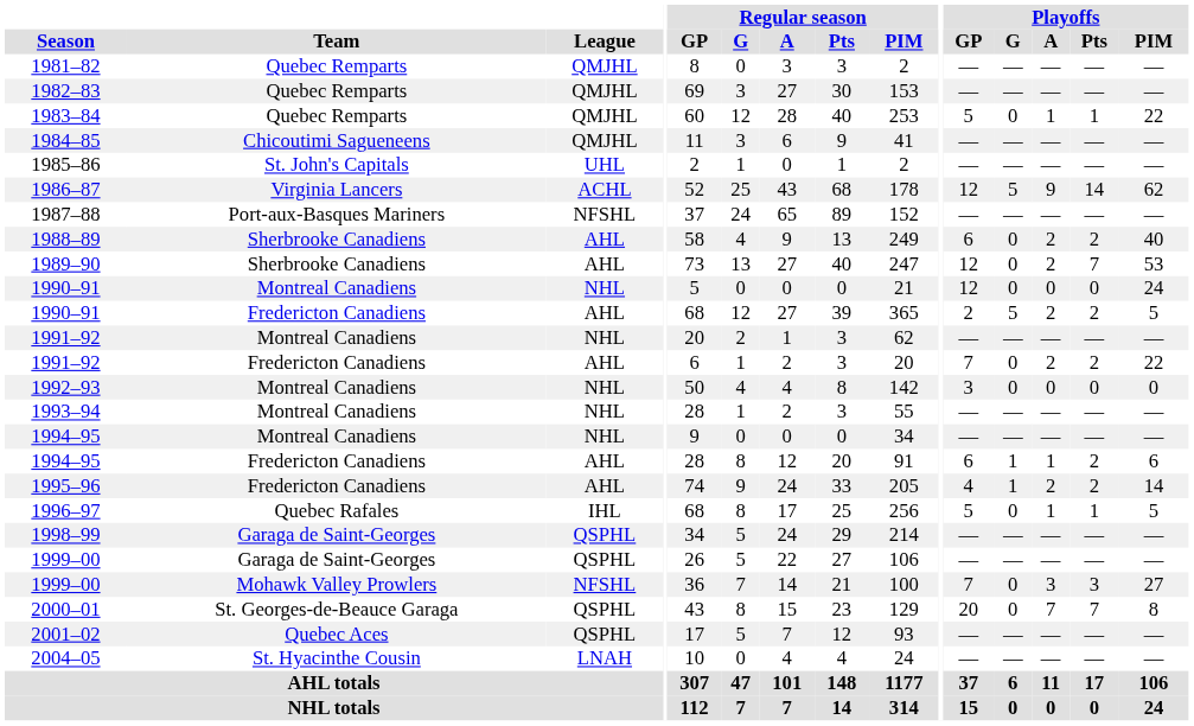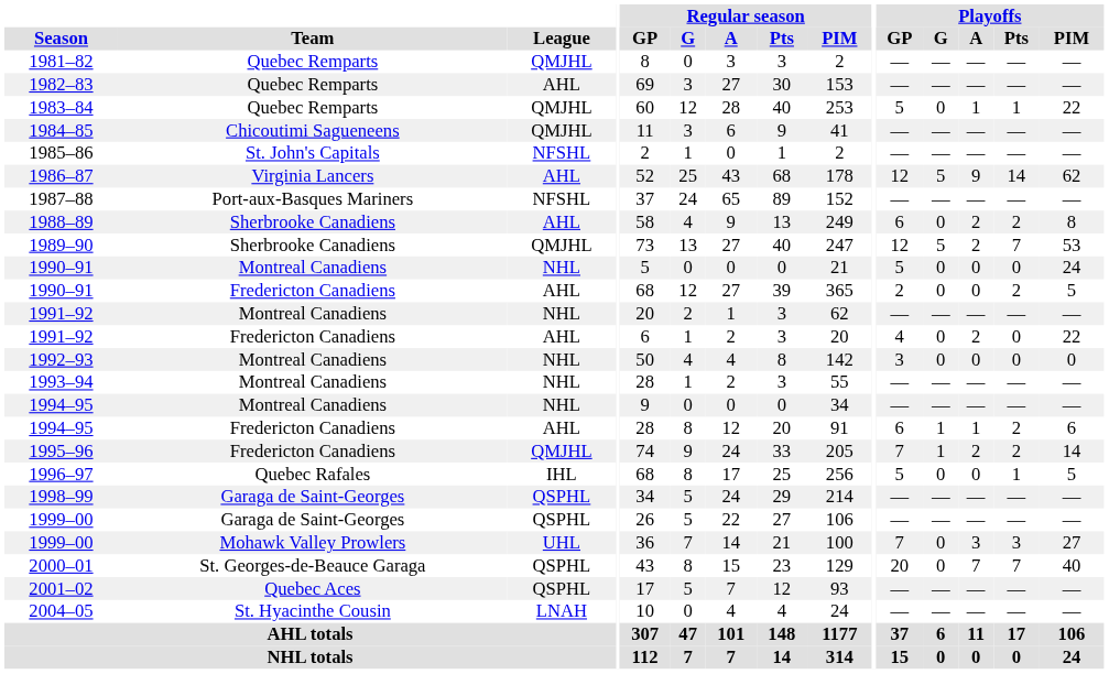1982–83 | League: QMJHL -> AHL
1985–86 | League: UHL -> NFSHL
1986–87 | League: ACHL -> AHL
1988–89 | Playoffs / PIM: 40 -> 8
1989–90 | League: AHL -> QMJHL
1989–90 | Playoffs / G: 0 -> 5
1990–91 / Montreal Canadiens | Playoffs / GP: 12 -> 5
1990–91 / Fredericton Canadiens | Playoffs / G: 5 -> 0
1990–91 / Fredericton Canadiens | Playoffs / A: 2 -> 0
1991–92 / Fredericton Canadiens | Playoffs / GP: 7 -> 4
1991–92 / Fredericton Canadiens | Playoffs / Pts: 2 -> 0
1995–96 | League: AHL -> QMJHL
1995–96 | Playoffs / GP: 4 -> 7
1996–97 | Playoffs / A: 1 -> 0
1999–00 / Mohawk Valley Prowlers | League: NFSHL -> UHL
2000–01 | Playoffs / PIM: 8 -> 40
